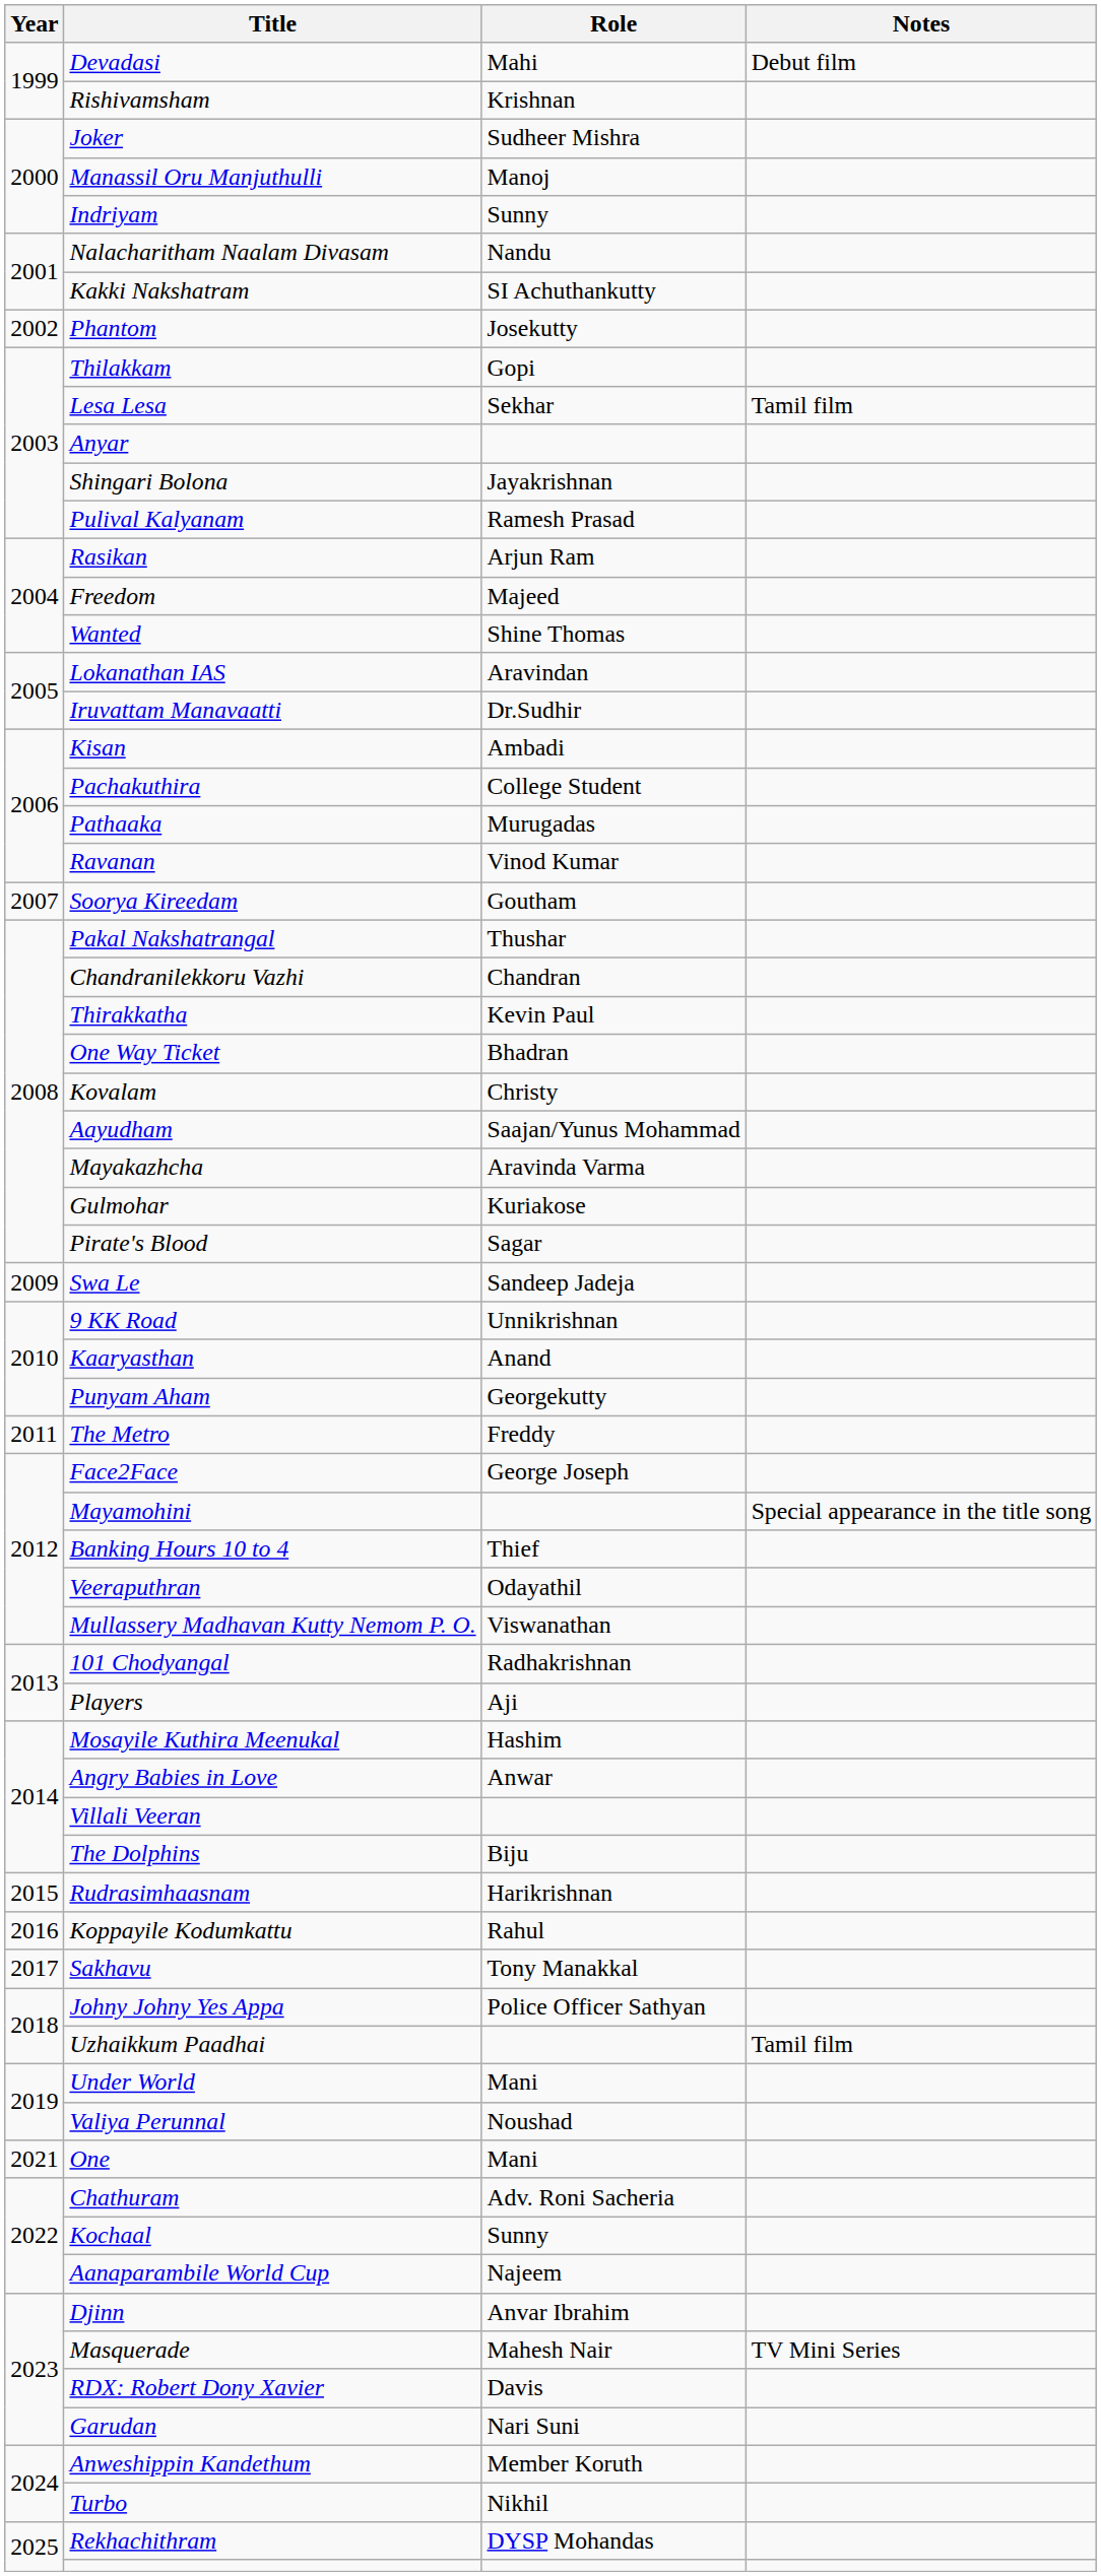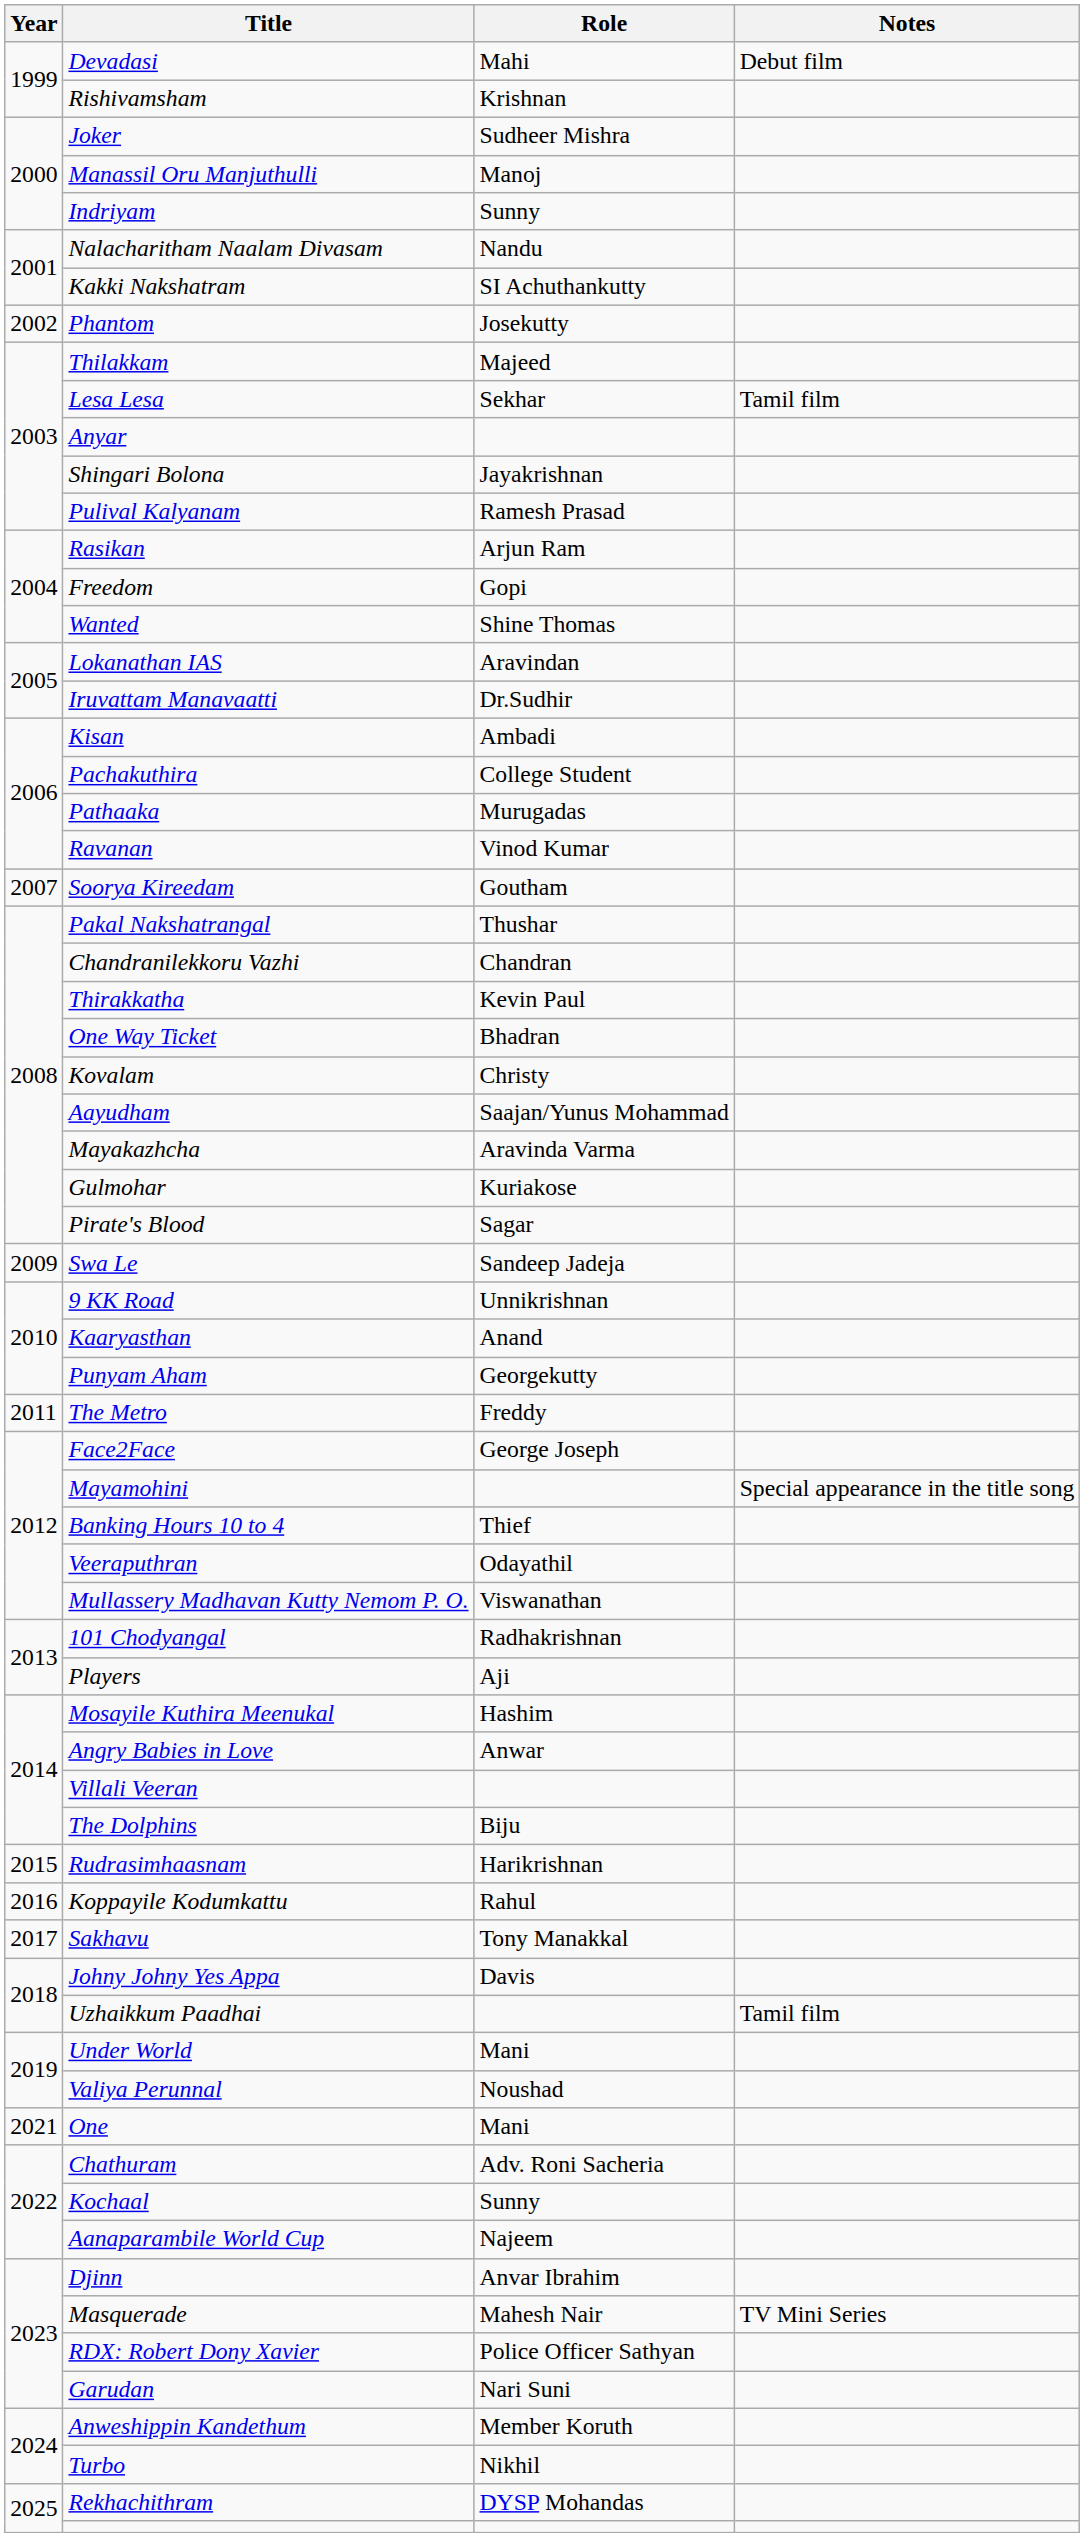Thilakkam | Role: Gopi -> Majeed
Freedom | Role: Majeed -> Gopi
Johny Johny Yes Appa | Role: Police Officer Sathyan -> Davis
RDX: Robert Dony Xavier | Role: Davis -> Police Officer Sathyan
